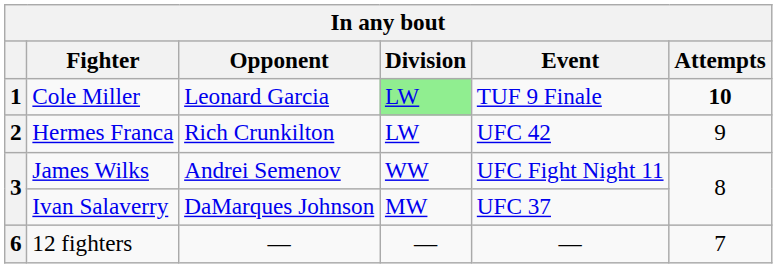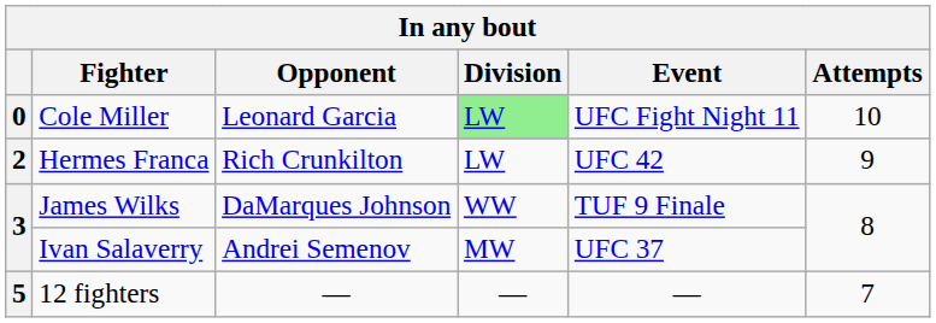Cole Miller | column 1: 1 -> 0
Cole Miller | Event: TUF 9 Finale -> UFC Fight Night 11
Cole Miller | Attempts: bold -> normal
James Wilks | Opponent: Andrei Semenov -> DaMarques Johnson
James Wilks | Event: UFC Fight Night 11 -> TUF 9 Finale
Ivan Salaverry | Opponent: DaMarques Johnson -> Andrei Semenov
12 fighters | column 1: 6 -> 5
